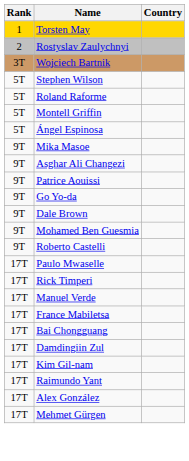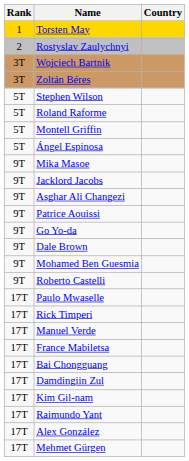+ row: 3T | Zoltán Béres
+ row: 9T | Jacklord Jacobs
